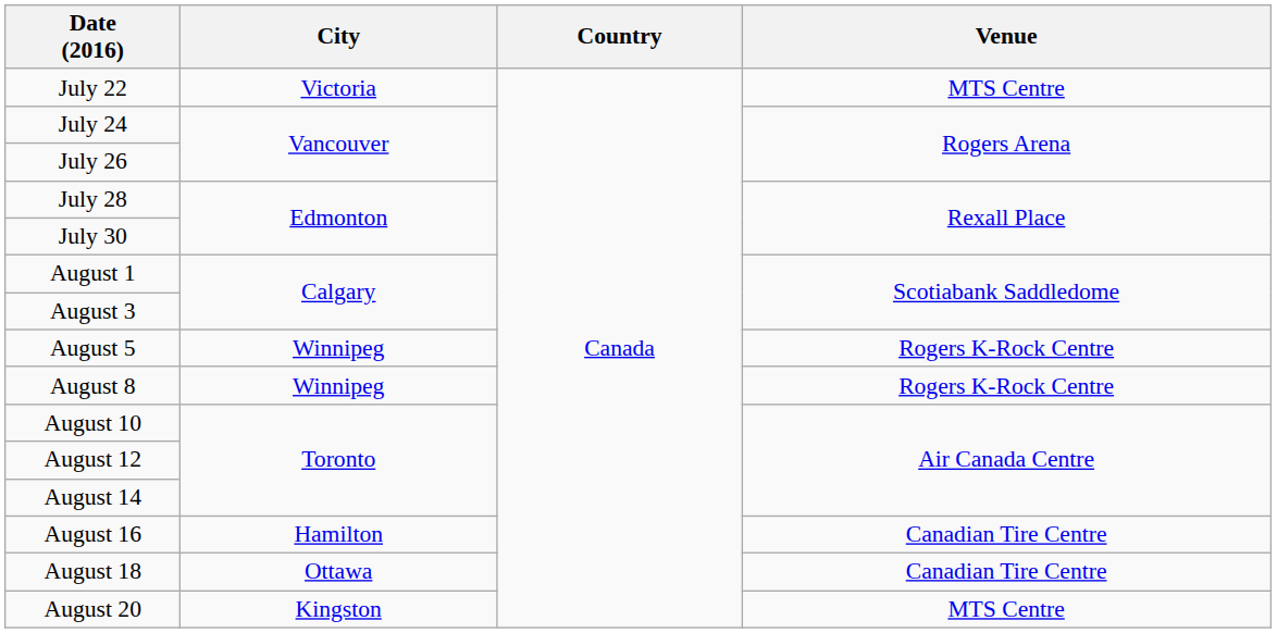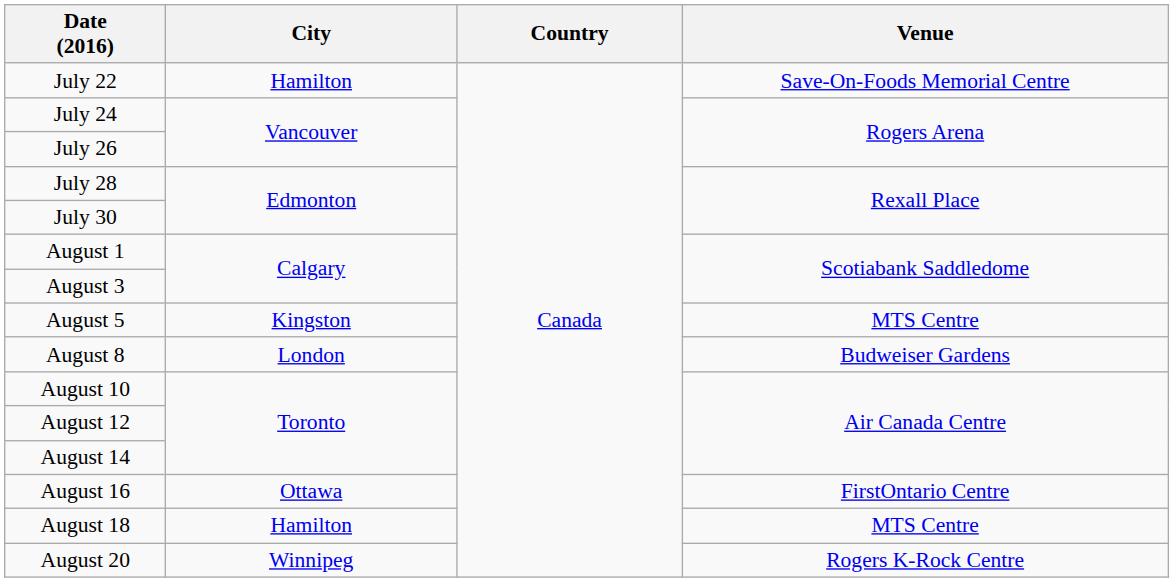July 22 | City: Victoria -> Hamilton
July 22 | Venue: MTS Centre -> Save-On-Foods Memorial Centre
August 5 | City: Winnipeg -> Kingston
August 5 | Venue: Rogers K-Rock Centre -> MTS Centre
August 8 | City: Winnipeg -> London
August 8 | Venue: Rogers K-Rock Centre -> Budweiser Gardens
August 16 | City: Hamilton -> Ottawa
August 16 | Venue: Canadian Tire Centre -> FirstOntario Centre
August 18 | City: Ottawa -> Hamilton
August 18 | Venue: Canadian Tire Centre -> MTS Centre
August 20 | City: Kingston -> Winnipeg
August 20 | Venue: MTS Centre -> Rogers K-Rock Centre
